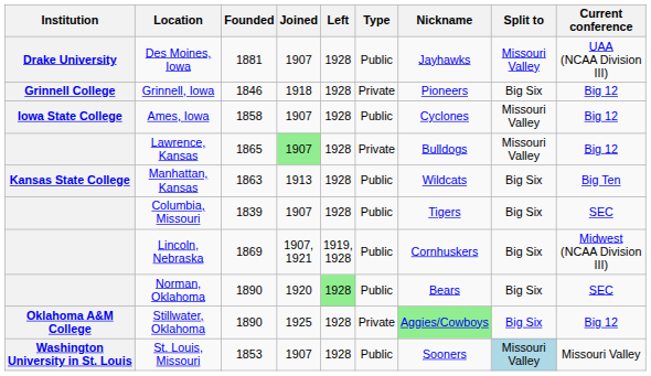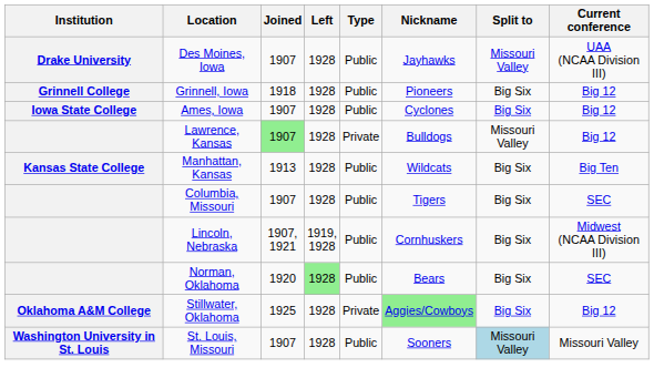- column: Founded | 1881 | 1846 | 1858 | 1865 | 1863 | 1839 | 1869 | 1890 | 1890 | 1853
Grinnell, Iowa | Type: Private -> Public
Ames, Iowa | Split to: Missouri Valley -> Big Six
